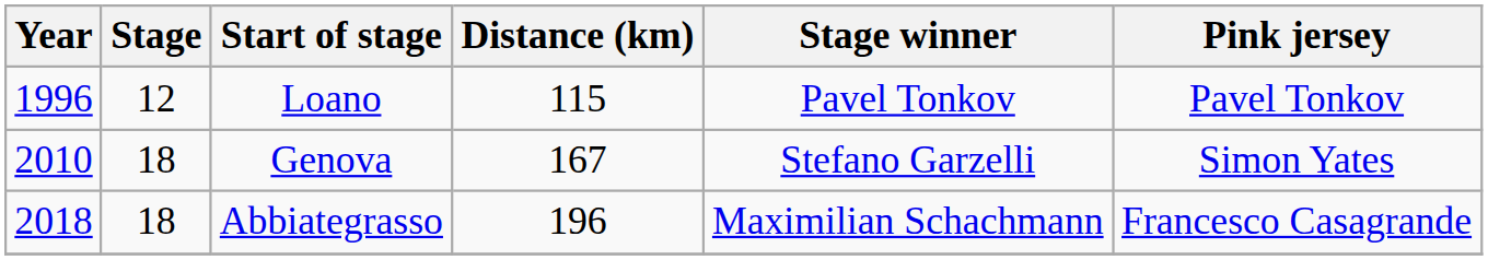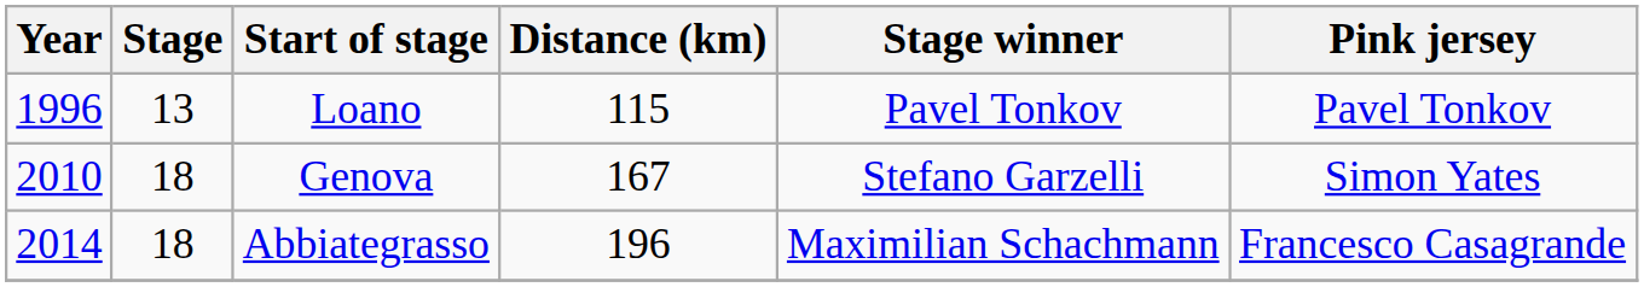Loano | Stage: 12 -> 13
Abbiategrasso | Year: 2018 -> 2014
